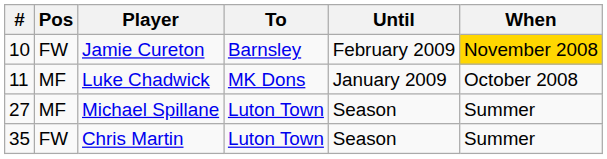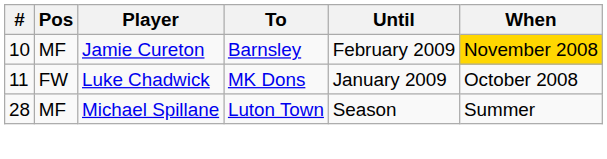Jamie Cureton | Pos: FW -> MF
Luke Chadwick | Pos: MF -> FW
Michael Spillane | #: 27 -> 28
- row: 35 | FW | Chris Martin | Luton Town | Season | Summer
